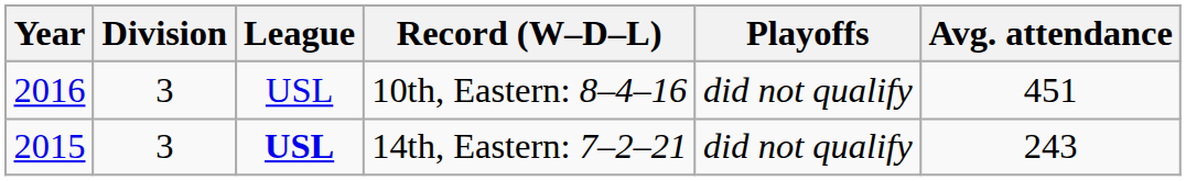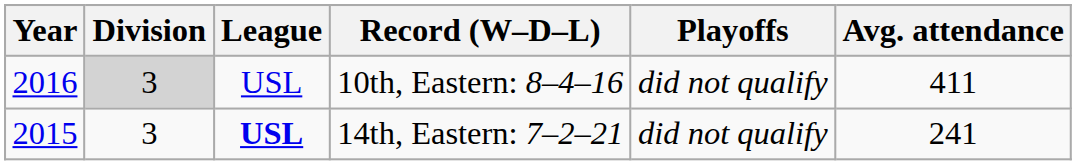10th, Eastern: 8–4–16 | Division: no background -> lightgrey background
10th, Eastern: 8–4–16 | Avg. attendance: 451 -> 411
14th, Eastern: 7–2–21 | Avg. attendance: 243 -> 241
